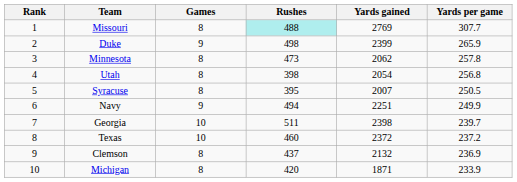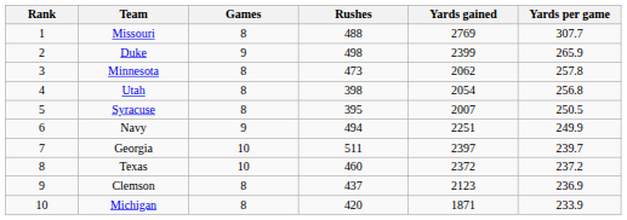Missouri | Rushes: paleturquoise background -> no background
Georgia | Yards gained: 2398 -> 2397
Clemson | Yards gained: 2132 -> 2123
